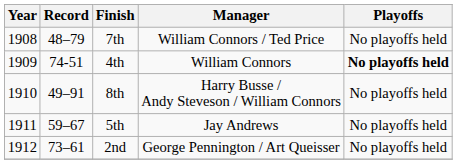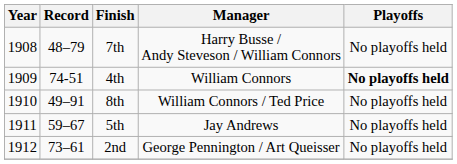7th | Manager: William Connors / Ted Price -> Harry Busse / Andy Steveson / William Connors
8th | Manager: Harry Busse / Andy Steveson / William Connors -> William Connors / Ted Price
